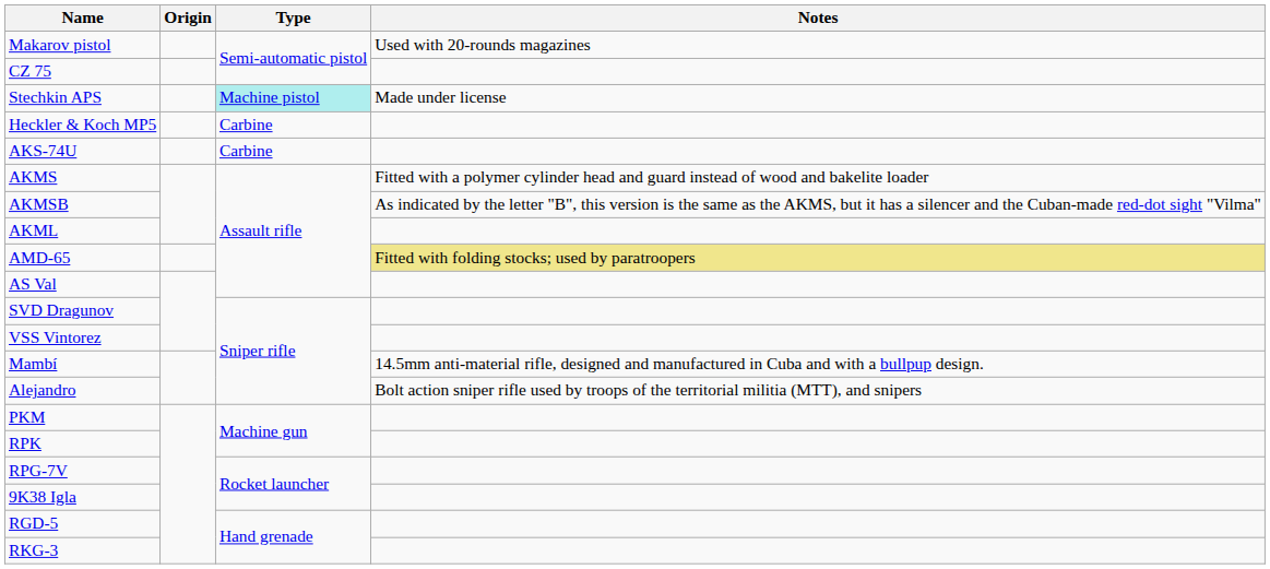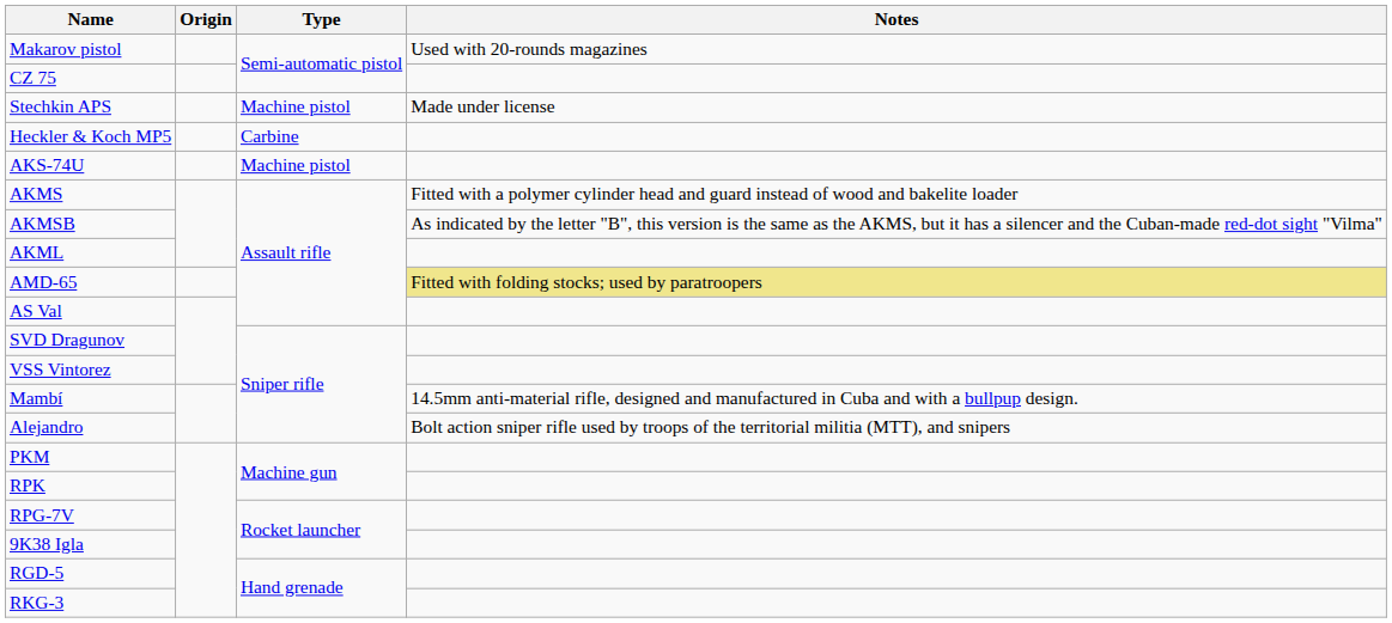Stechkin APS | Type: paleturquoise background -> no background
AKS-74U | Type: Carbine -> Machine pistol
